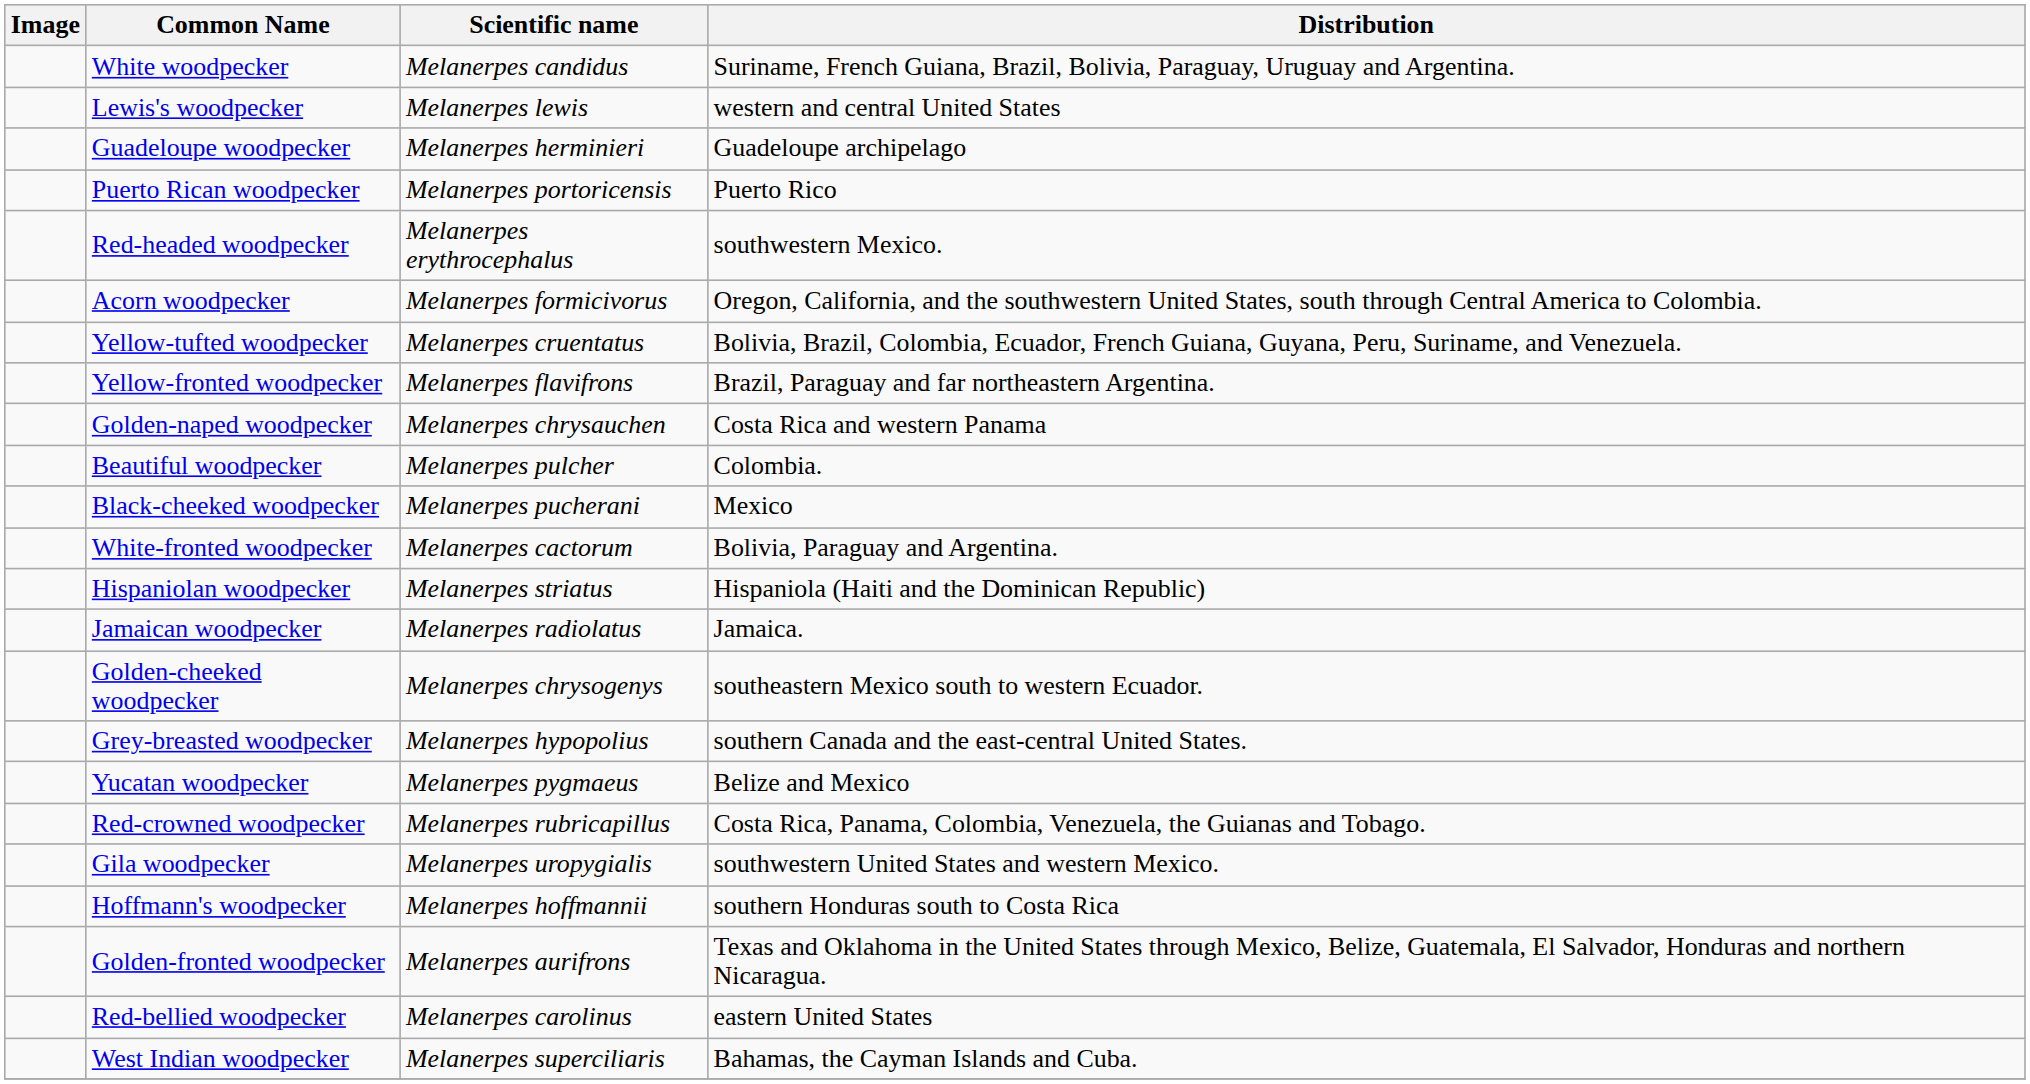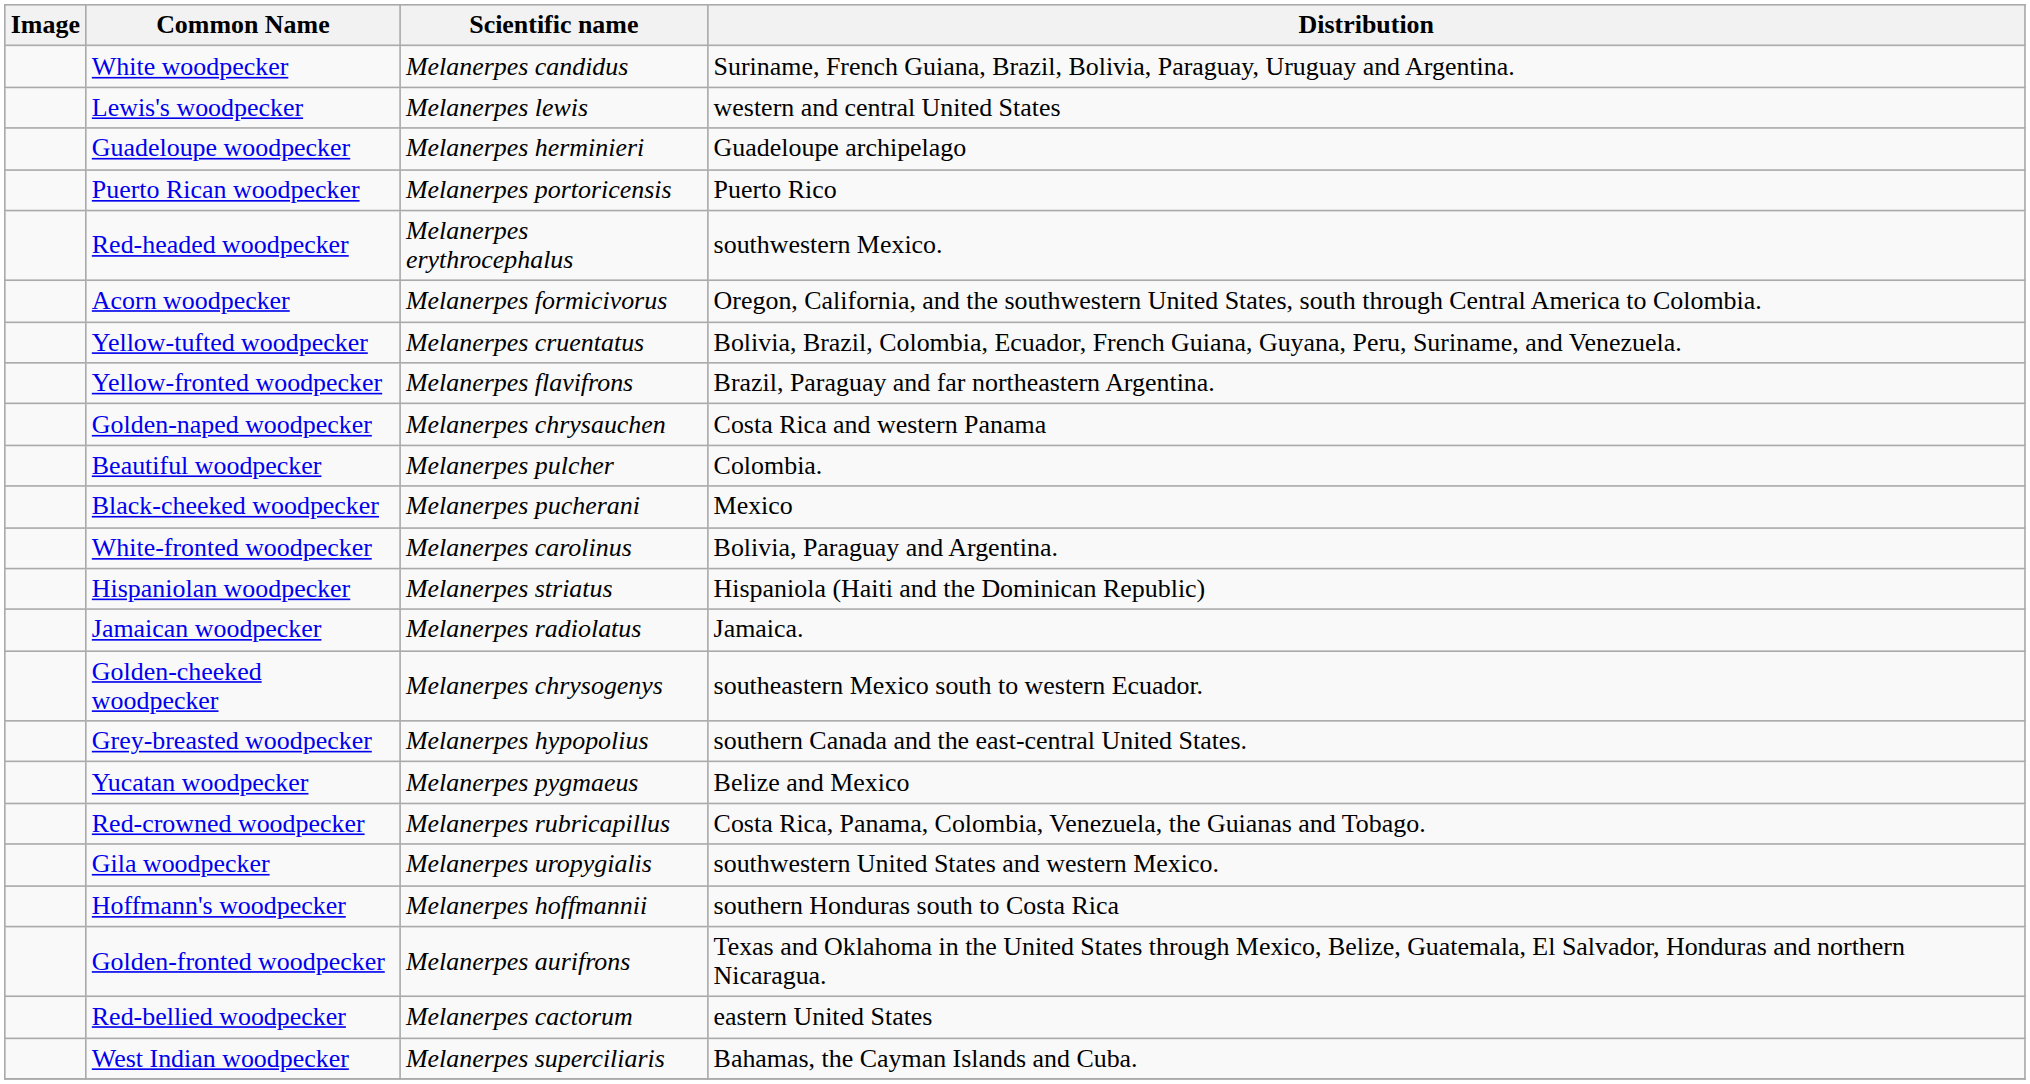White-fronted woodpecker | Scientific name: Melanerpes cactorum -> Melanerpes carolinus
Red-bellied woodpecker | Scientific name: Melanerpes carolinus -> Melanerpes cactorum
